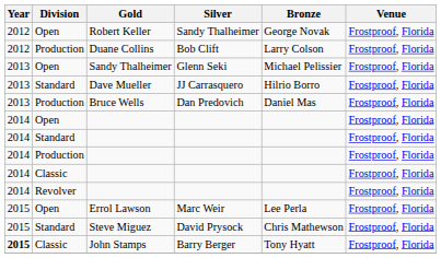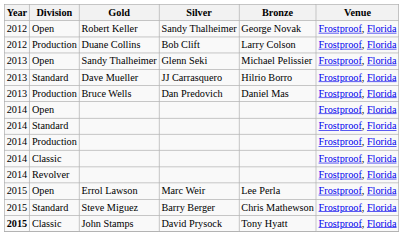Steve Miguez | Silver: David Prysock -> Barry Berger
John Stamps | Silver: Barry Berger -> David Prysock
